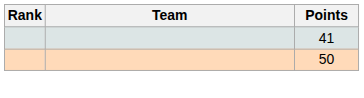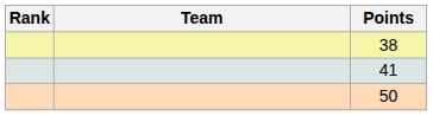+ row: 38
